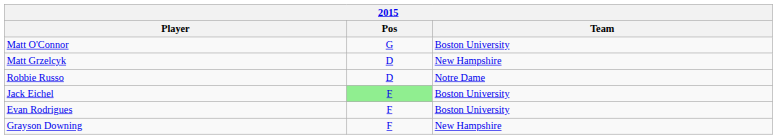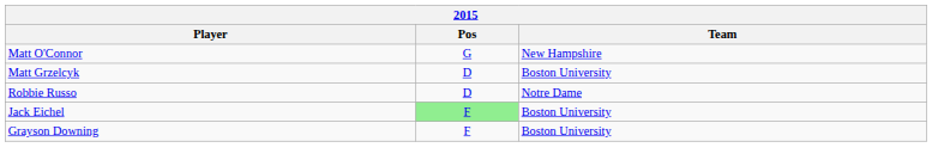Matt O'Connor | Team: Boston University -> New Hampshire
Matt Grzelcyk | Team: New Hampshire -> Boston University
- row: Evan Rodrigues | F | Boston University
Grayson Downing | Team: New Hampshire -> Boston University
